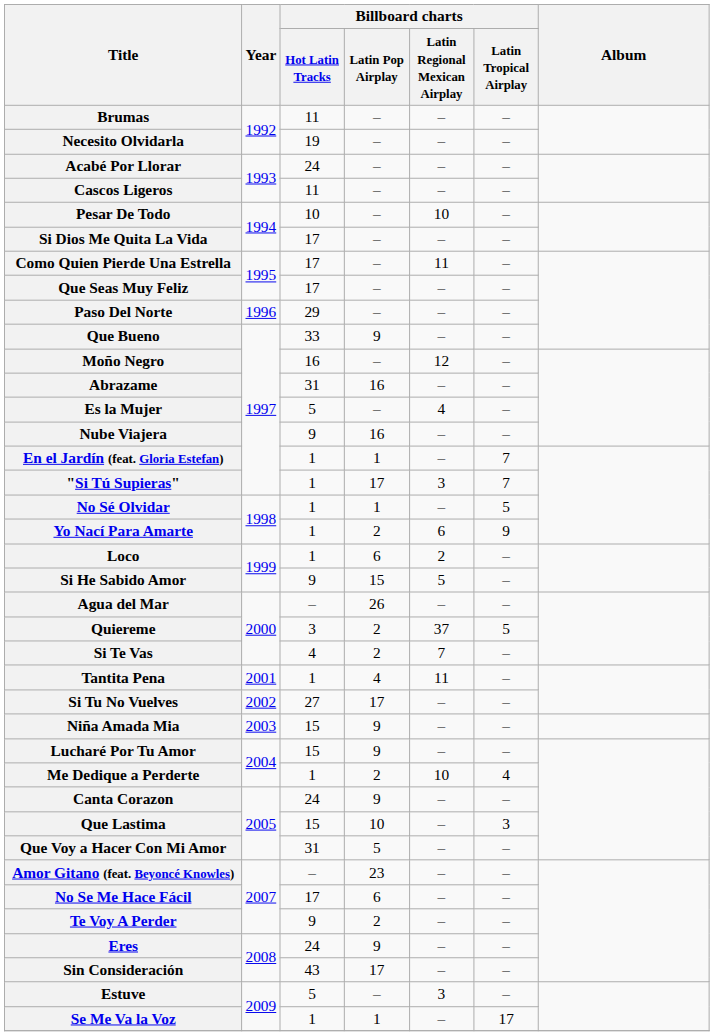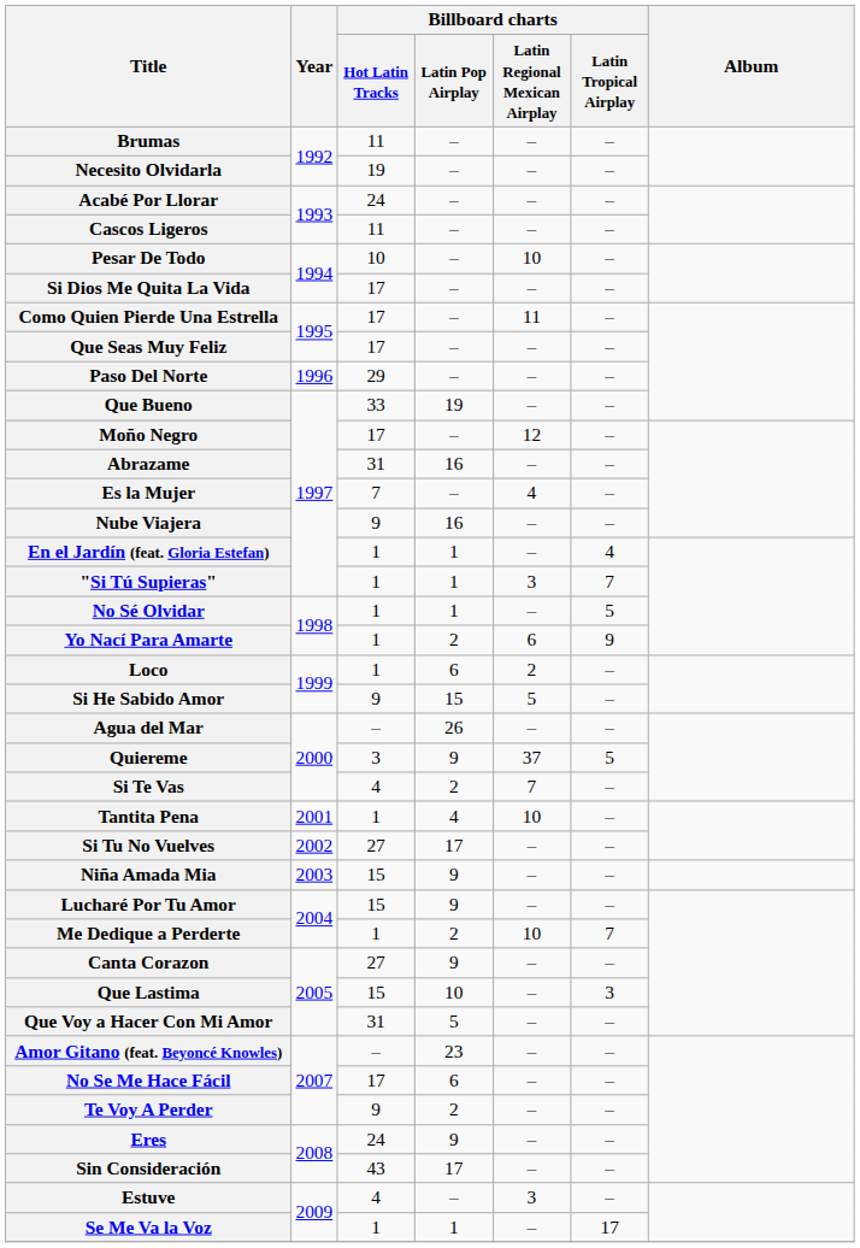Que Bueno | Billboard charts / Latin Pop Airplay: 9 -> 19
Moño Negro | Billboard charts / Hot Latin Tracks: 16 -> 17
Es la Mujer | Billboard charts / Hot Latin Tracks: 5 -> 7
En el Jardín (feat. Gloria Estefan) | Billboard charts / Latin Tropical Airplay: 7 -> 4
"Si Tú Supieras" | Billboard charts / Latin Pop Airplay: 17 -> 1
Quiereme | Billboard charts / Latin Pop Airplay: 2 -> 9
Tantita Pena | Billboard charts / Latin Regional Mexican Airplay: 11 -> 10
Me Dedique a Perderte | Billboard charts / Latin Tropical Airplay: 4 -> 7
Canta Corazon | Billboard charts / Hot Latin Tracks: 24 -> 27
Estuve | Billboard charts / Hot Latin Tracks: 5 -> 4
